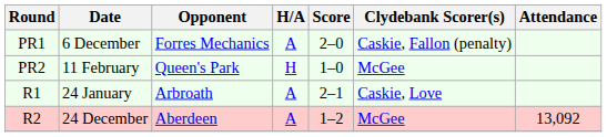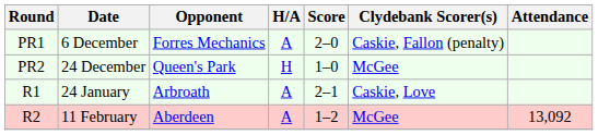PR2 | Date: 11 February -> 24 December
R2 | Date: 24 December -> 11 February
